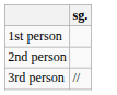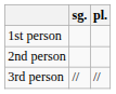+ column: pl. | //
